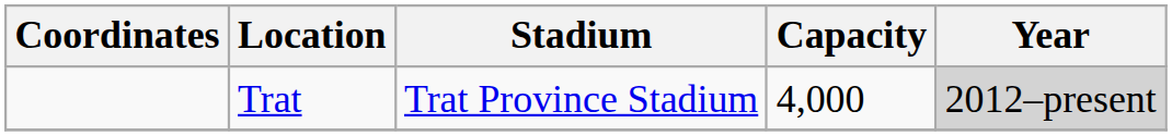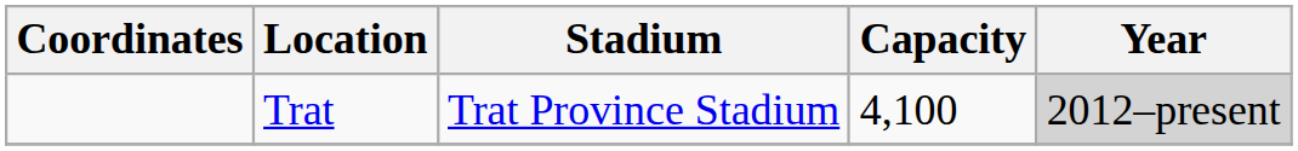Trat | Capacity: 4,000 -> 4,100
